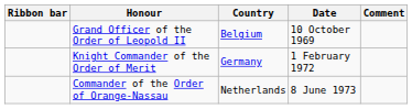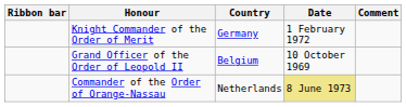rows swapped: Grand Officer of the Order of Leopold II <-> Knight Commander of the Order of Merit
Commander of the Order of Orange-Nassau | Date: no background -> khaki background
